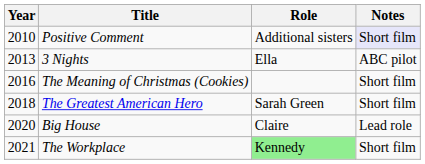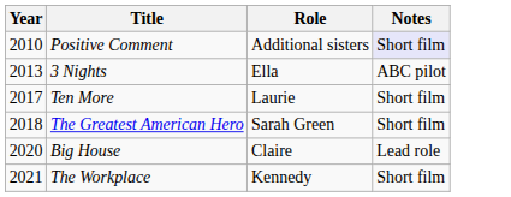- row: 2016 | The Meaning of Christmas (Cookies) | Short film
+ row: 2017 | Ten More | Laurie | Short film
The Workplace | Role: lightgreen background -> no background
